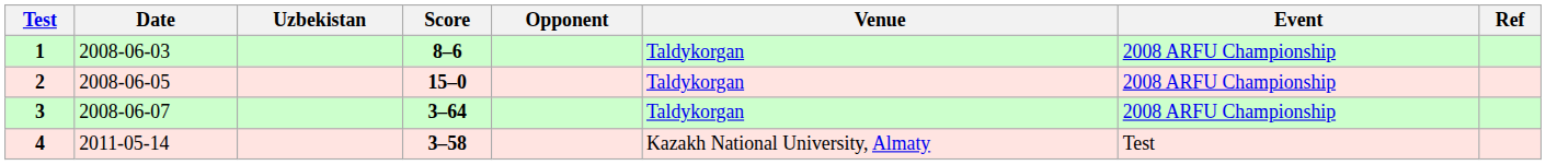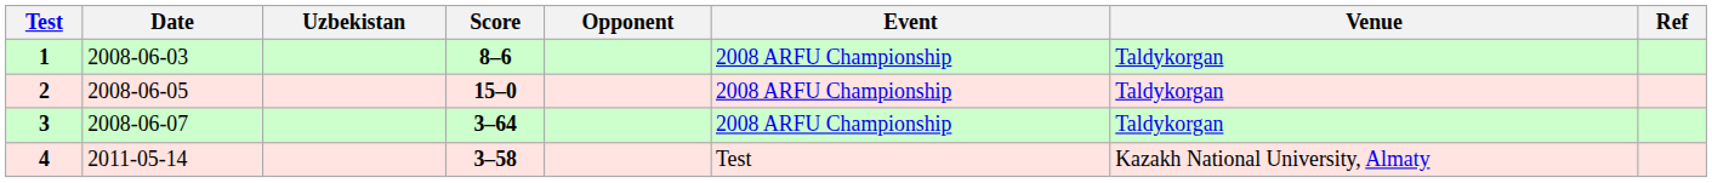columns swapped: Venue <-> Event
